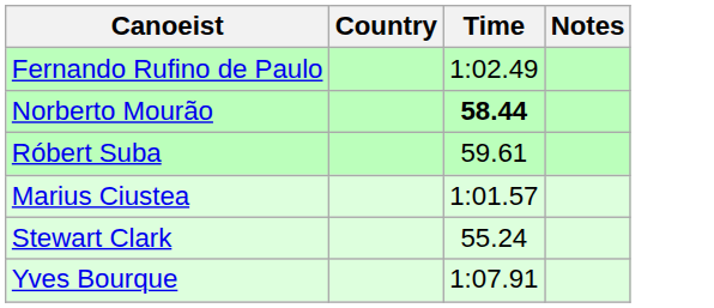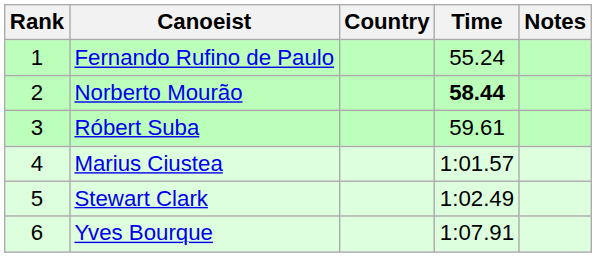+ column: Rank | 1 | 2 | 3 | 4 | 5 | 6
Fernando Rufino de Paulo | Time: 1:02.49 -> 55.24
Stewart Clark | Time: 55.24 -> 1:02.49
